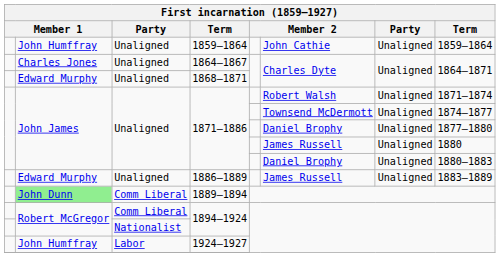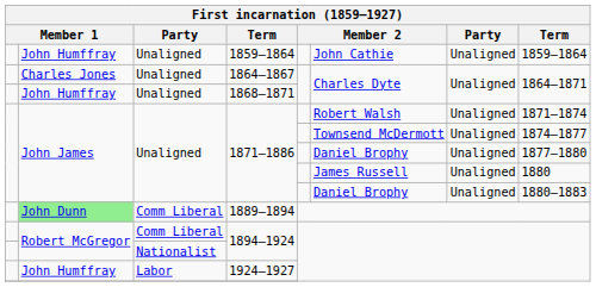1868–1871 | column 2: Edward Murphy -> John Humffray
- row: Edward Murphy | Unaligned | 1886–1889 | James Russell | Unaligned | 1883–1889
